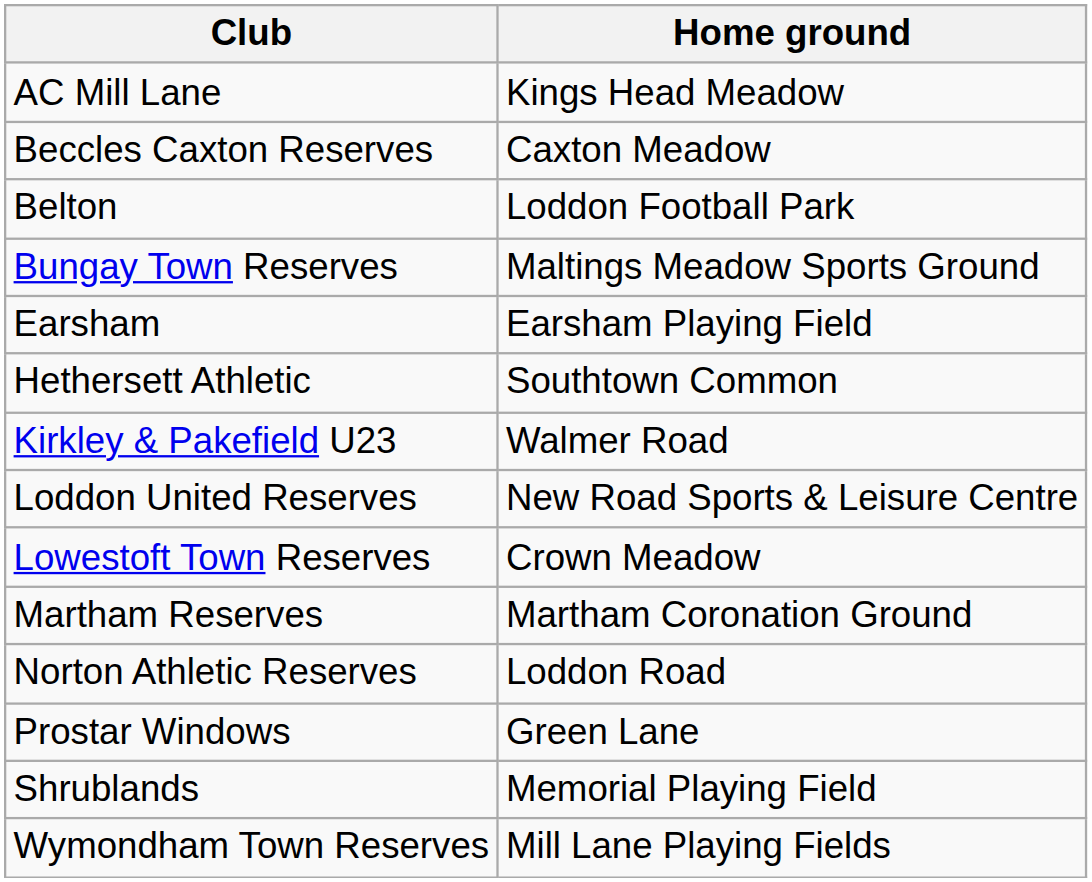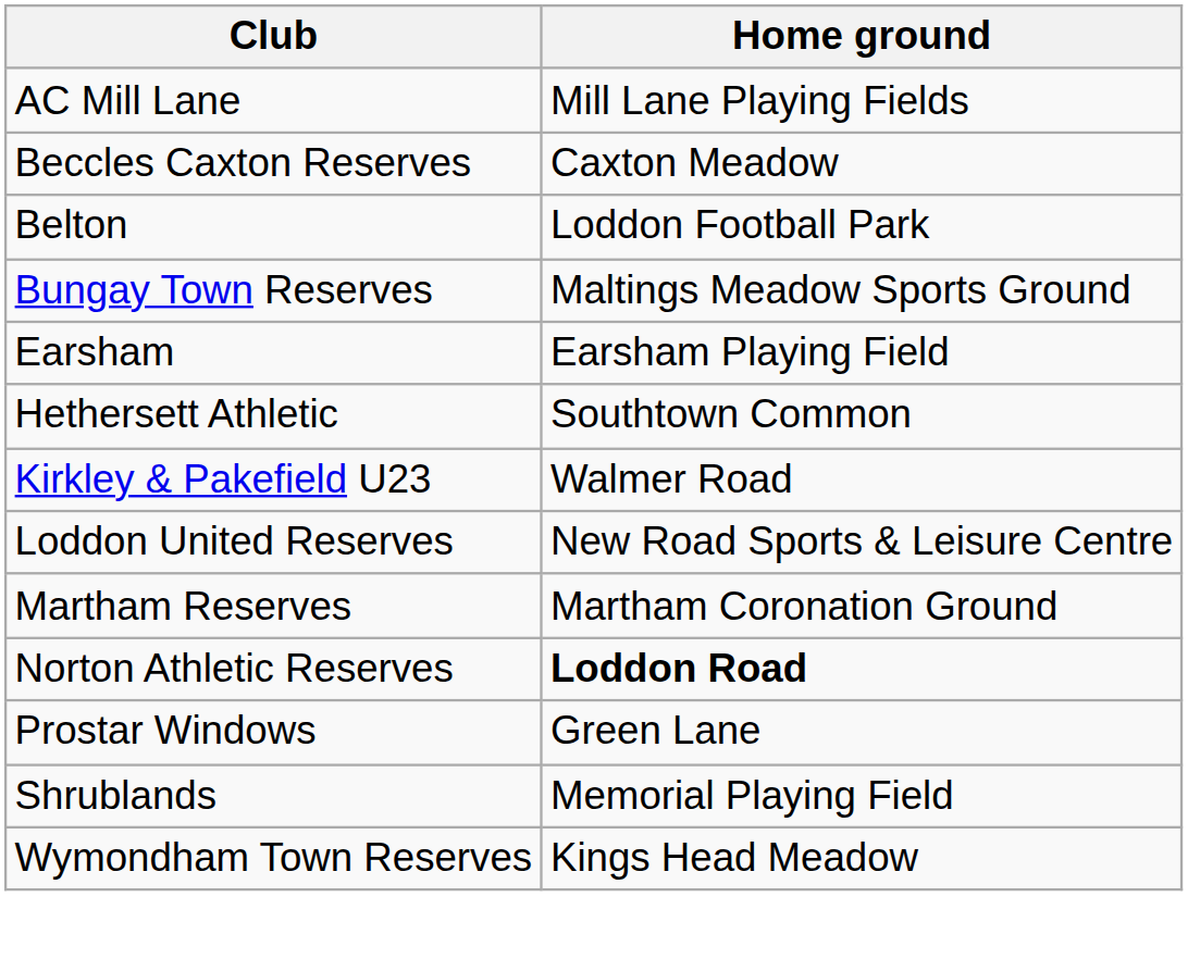AC Mill Lane | Home ground: Kings Head Meadow -> Mill Lane Playing Fields
- row: Lowestoft Town Reserves | Crown Meadow
Norton Athletic Reserves | Home ground: normal -> bold
Wymondham Town Reserves | Home ground: Mill Lane Playing Fields -> Kings Head Meadow
